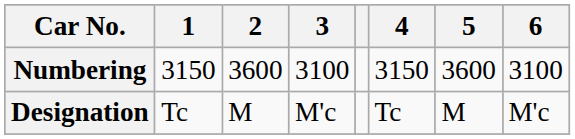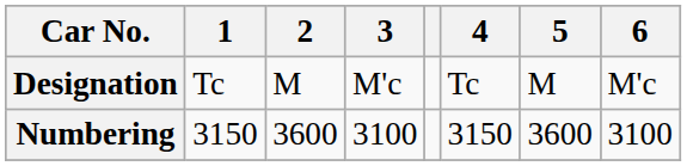rows swapped: Designation <-> Numbering
